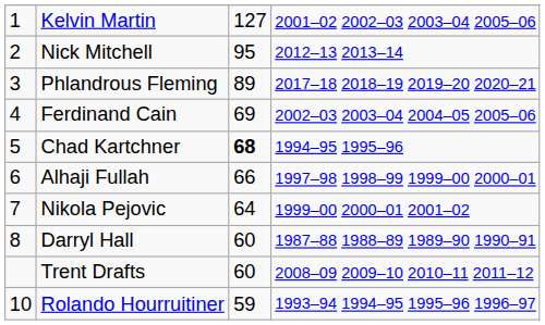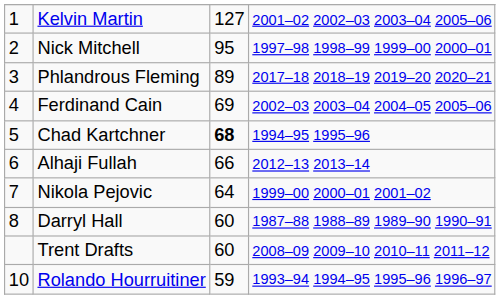Nick Mitchell | column 4: 2012–13 2013–14 -> 1997–98 1998–99 1999–00 2000–01
Alhaji Fullah | column 4: 1997–98 1998–99 1999–00 2000–01 -> 2012–13 2013–14
